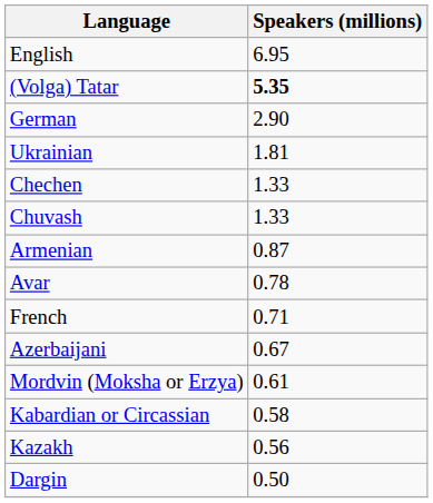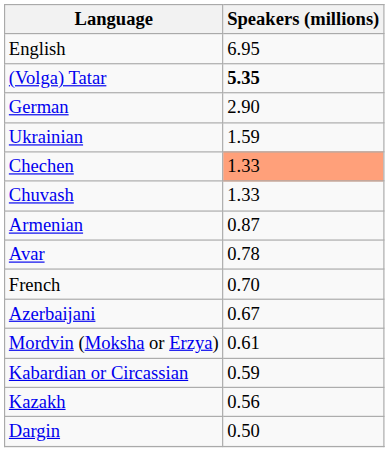Ukrainian | Speakers (millions): 1.81 -> 1.59
Chechen | Speakers (millions): no background -> lightsalmon background
French | Speakers (millions): 0.71 -> 0.70
Kabardian or Circassian | Speakers (millions): 0.58 -> 0.59
